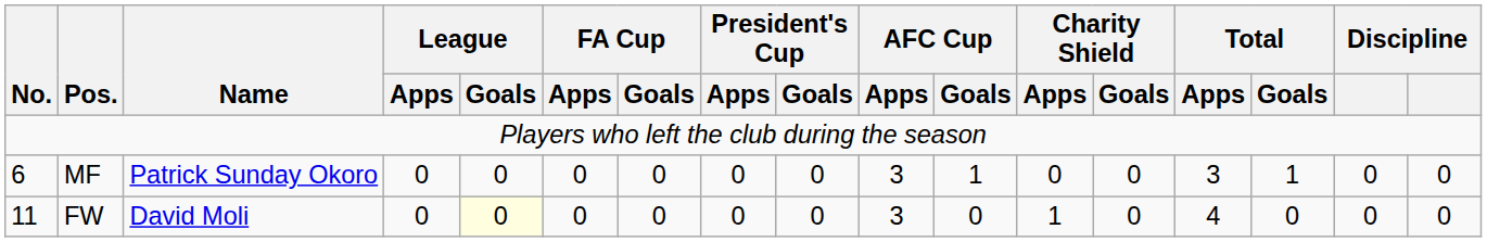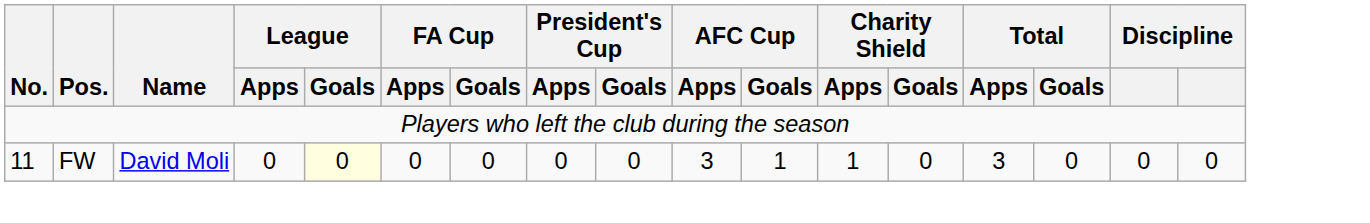- row: 6 | MF | Patrick Sunday Okoro | 0 | 0 | 0 | 0 | 0 | 0 | 3 | 1 | 0 | 0 | 3 | 1 | 0 | 0
FW | AFC Cup / Goals: 0 -> 1
FW | Total / Apps: 4 -> 3
